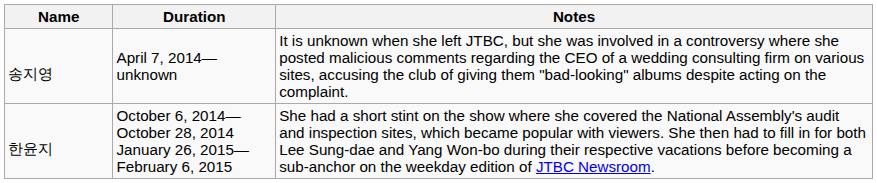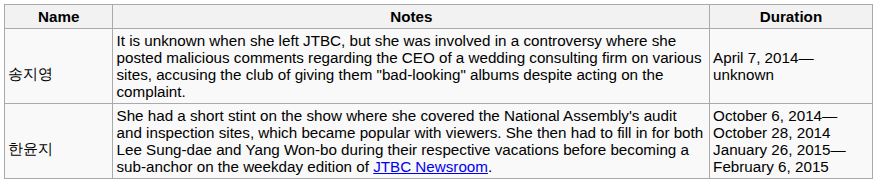columns swapped: Duration <-> Notes
